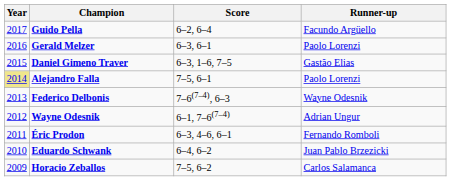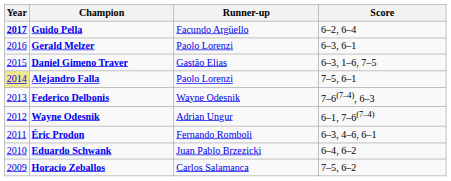columns swapped: Runner-up <-> Score
Guido Pella | Year: normal -> bold
